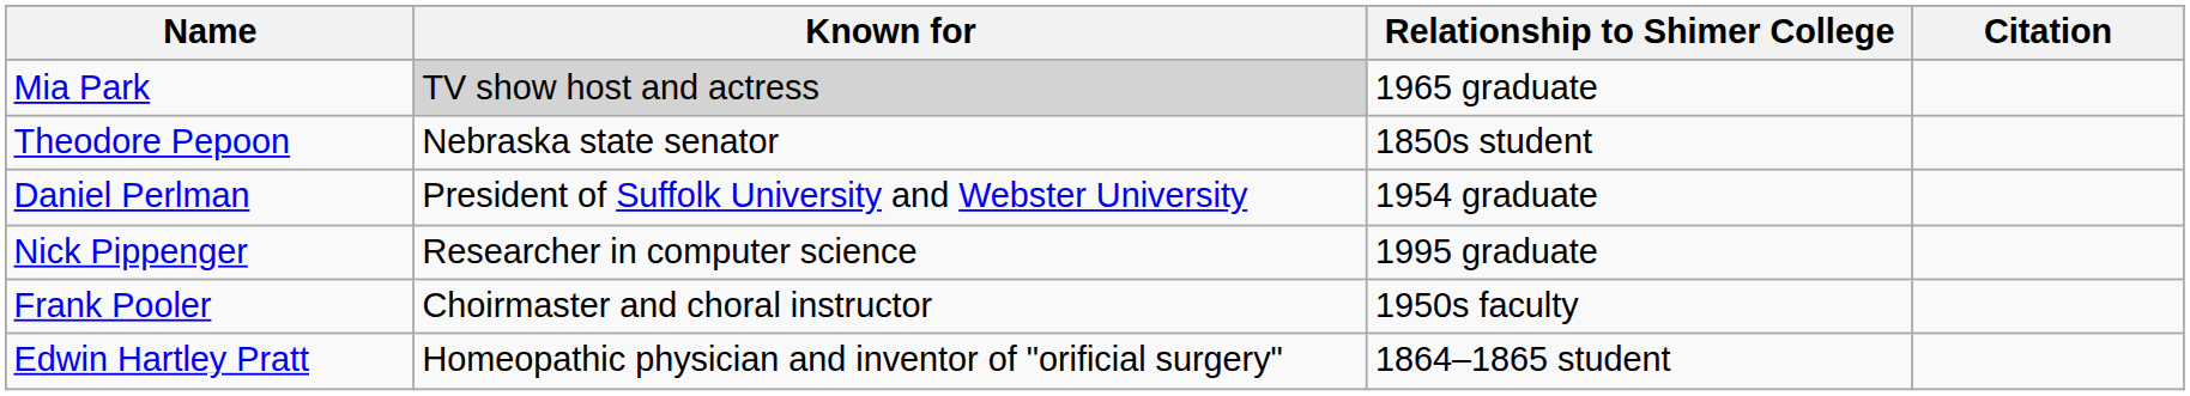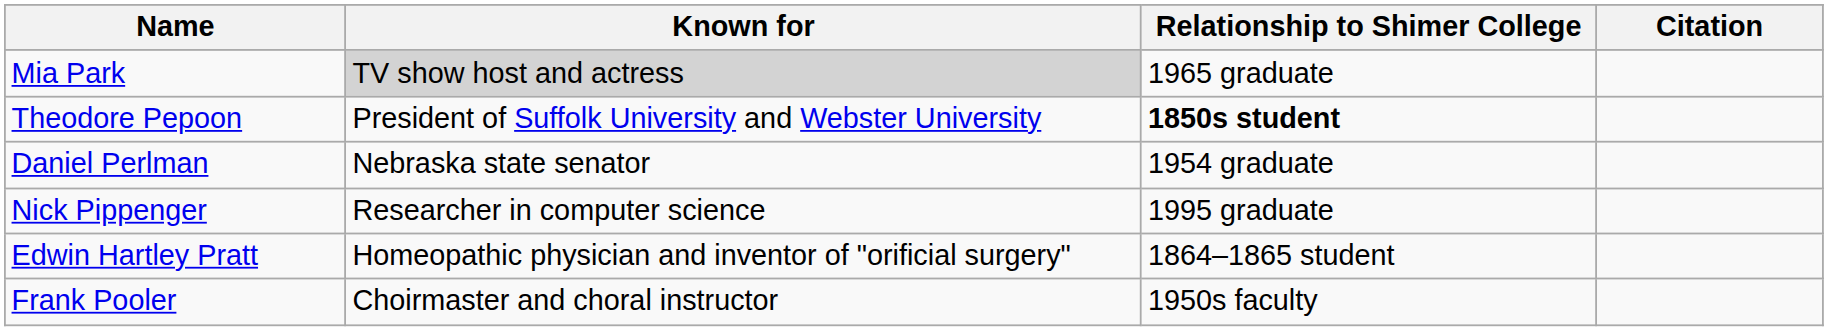Theodore Pepoon | Known for: Nebraska state senator -> President of Suffolk University and Webster University
Theodore Pepoon | Relationship to Shimer College: normal -> bold
Daniel Perlman | Known for: President of Suffolk University and Webster University -> Nebraska state senator
rows swapped: Frank Pooler <-> Edwin Hartley Pratt
